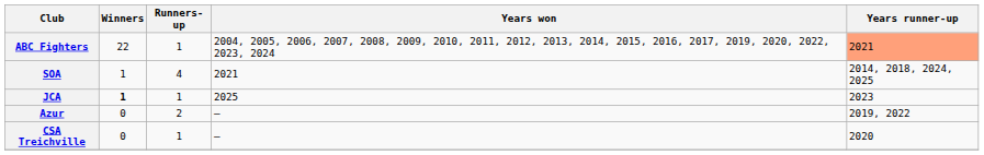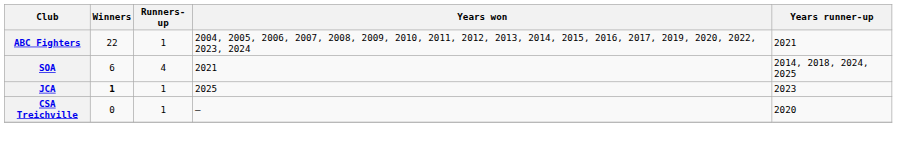ABC Fighters | Years runner-up: lightsalmon background -> no background
SOA | Winners: 1 -> 6
- row: Azur | 0 | 2 | – | 2019, 2022
